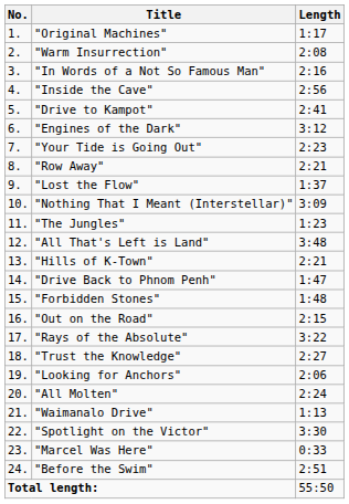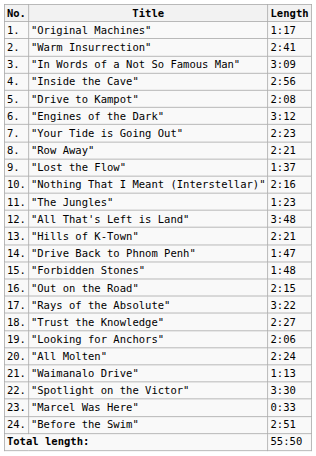"Warm Insurrection" | Length: 2:08 -> 2:41
"In Words of a Not So Famous Man" | Length: 2:16 -> 3:09
"Drive to Kampot" | Length: 2:41 -> 2:08
"Nothing That I Meant (Interstellar)" | Length: 3:09 -> 2:16
